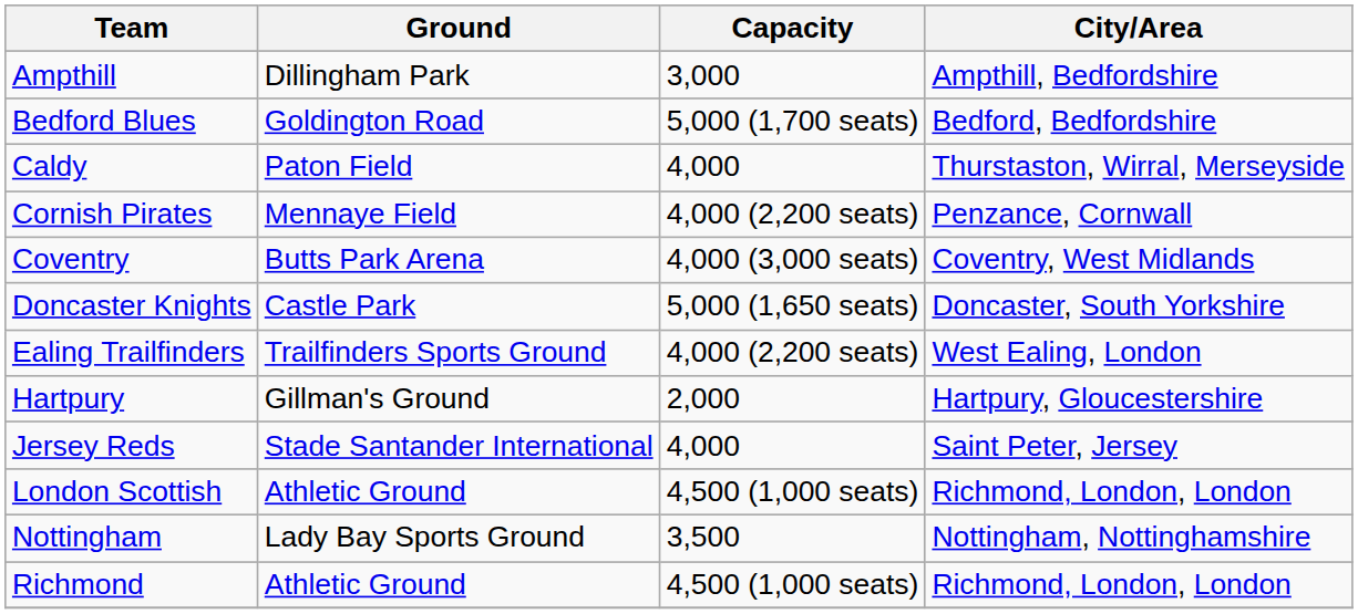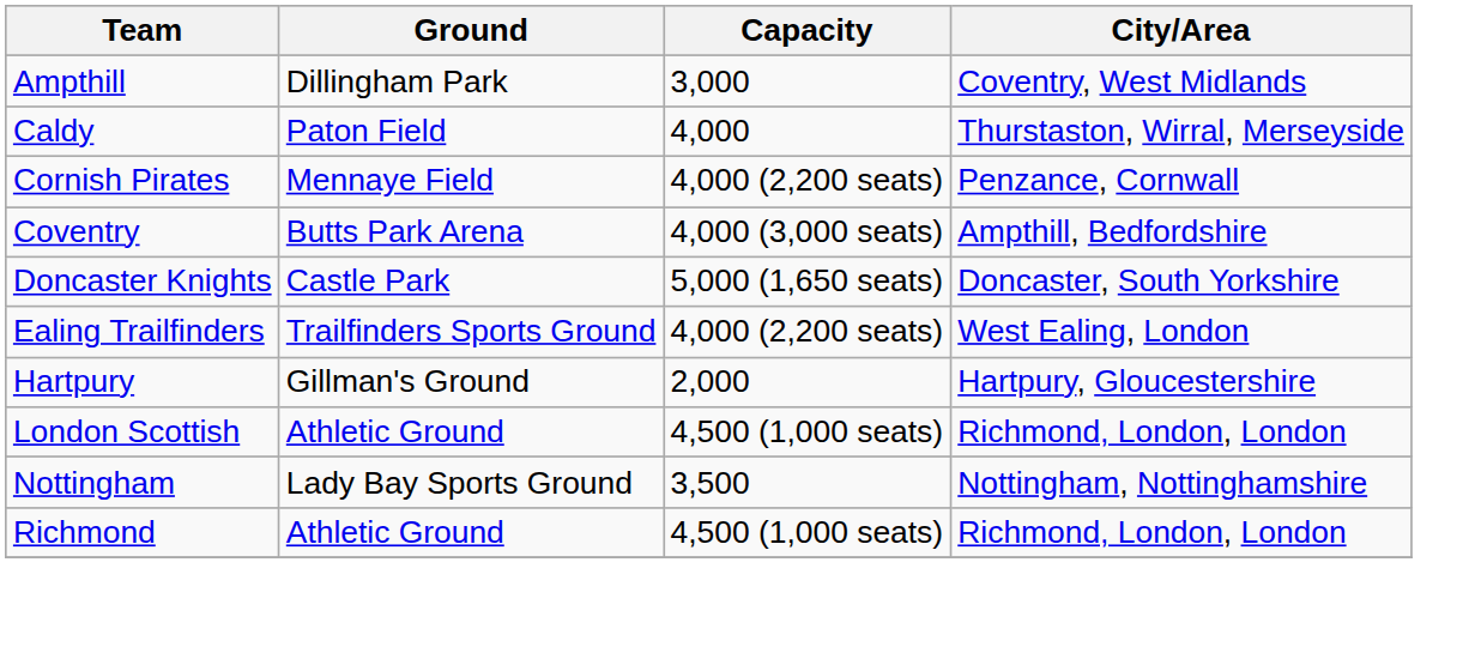Ampthill | City/Area: Ampthill, Bedfordshire -> Coventry, West Midlands
- row: Bedford Blues | Goldington Road | 5,000 (1,700 seats) | Bedford, Bedfordshire
Coventry | City/Area: Coventry, West Midlands -> Ampthill, Bedfordshire
- row: Jersey Reds | Stade Santander International | 4,000 | Saint Peter, Jersey
